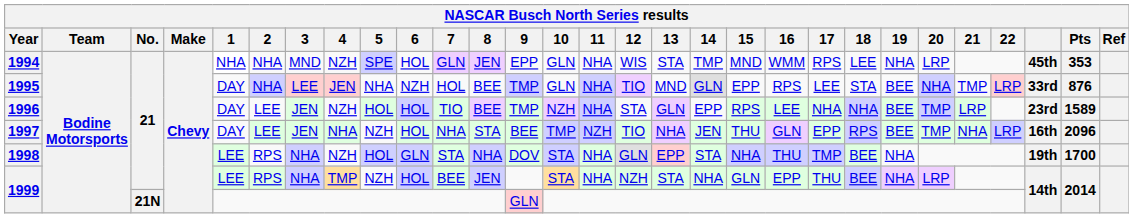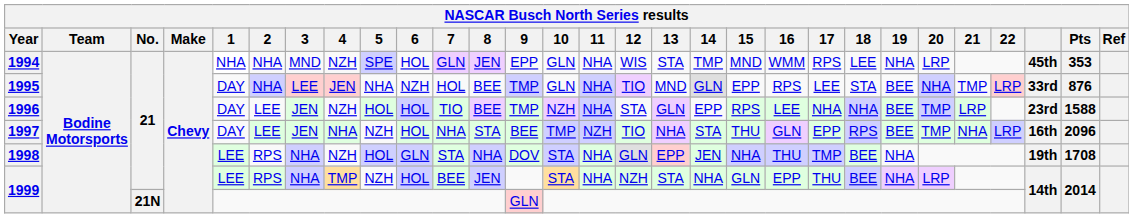1996 | Pts: 1589 -> 1588
1997 | 14: JEN -> STA
1998 | 14: STA -> JEN
1998 | Pts: 1700 -> 1708
